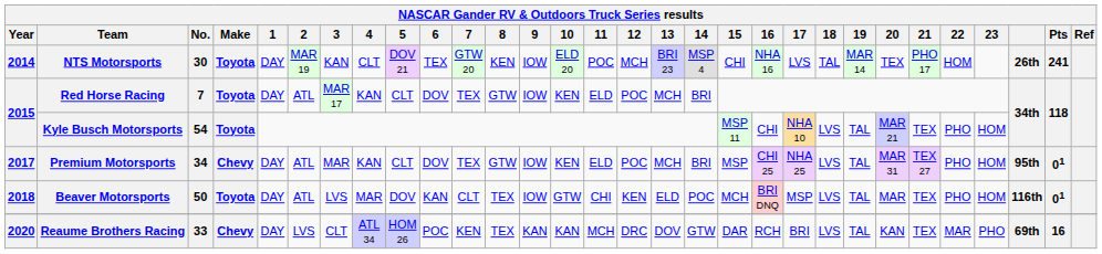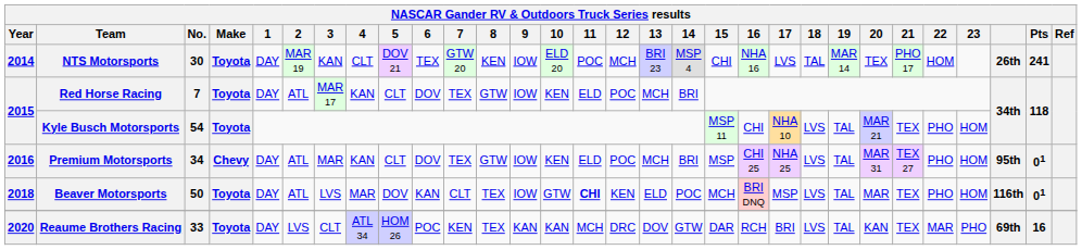Premium Motorsports | Year: 2017 -> 2016
Beaver Motorsports | 11: normal -> bold
Reaume Brothers Racing | Make: Chevy -> Toyota
